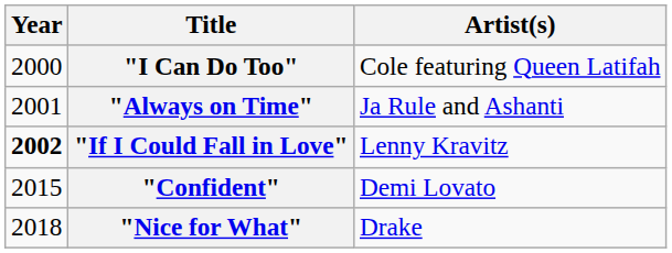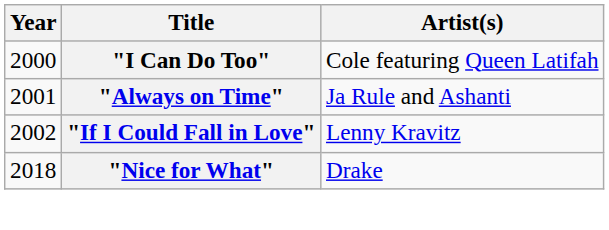"If I Could Fall in Love" | Year: bold -> normal
- row: 2015 | "Confident" | Demi Lovato
